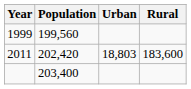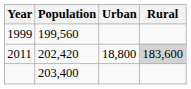2011 | Urban: 18,803 -> 18,800
2011 | Rural: no background -> lightgrey background
